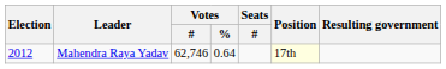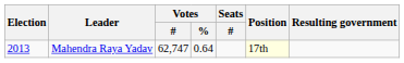Mahendra Raya Yadav | Election: 2012 -> 2013
Mahendra Raya Yadav | Votes / #: 62,746 -> 62,747
